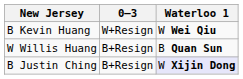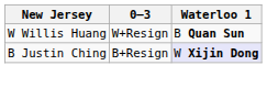- row: B Kevin Huang | W+Resign | W Wei Qiu
W Willis Huang | 0–3: B+Resign -> W+Resign
